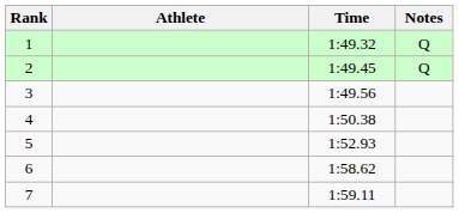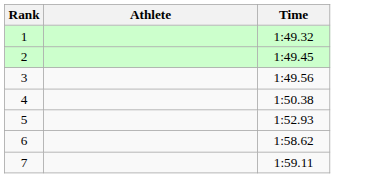- column: Notes | Q | Q
